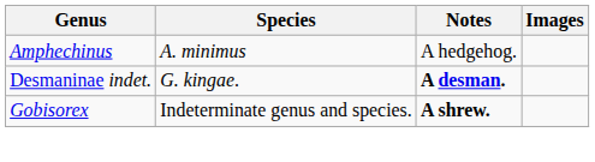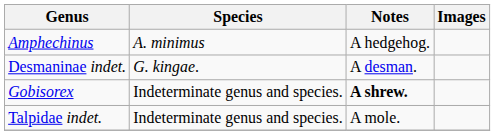Desmaninae indet. | Notes: bold -> normal
+ row: Talpidae indet. | Indeterminate genus and species. | A mole.
